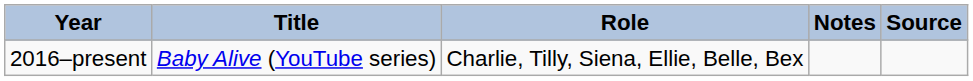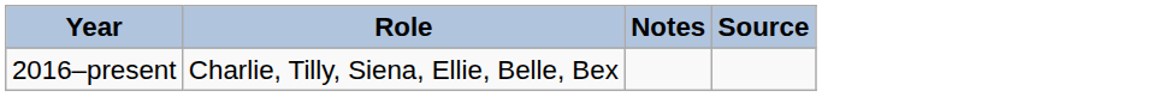- column: Title | Baby Alive (YouTube series)
